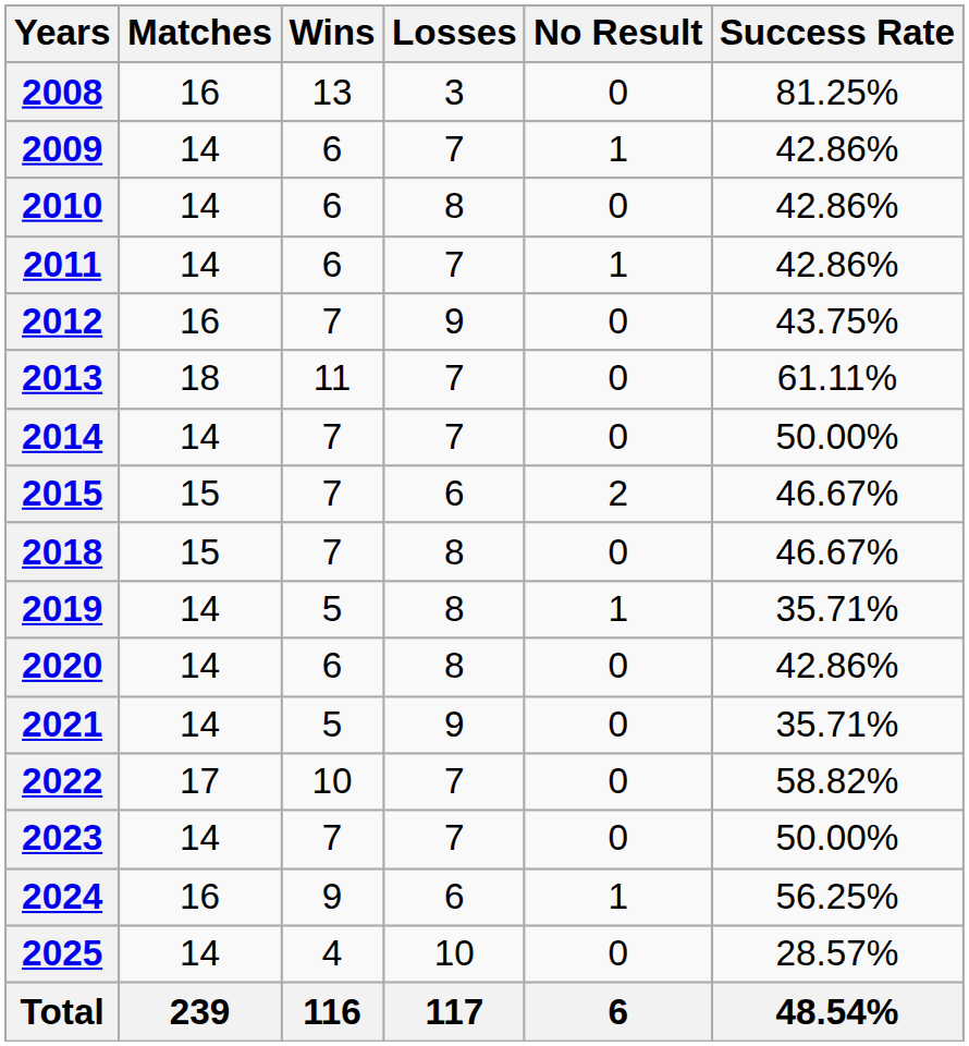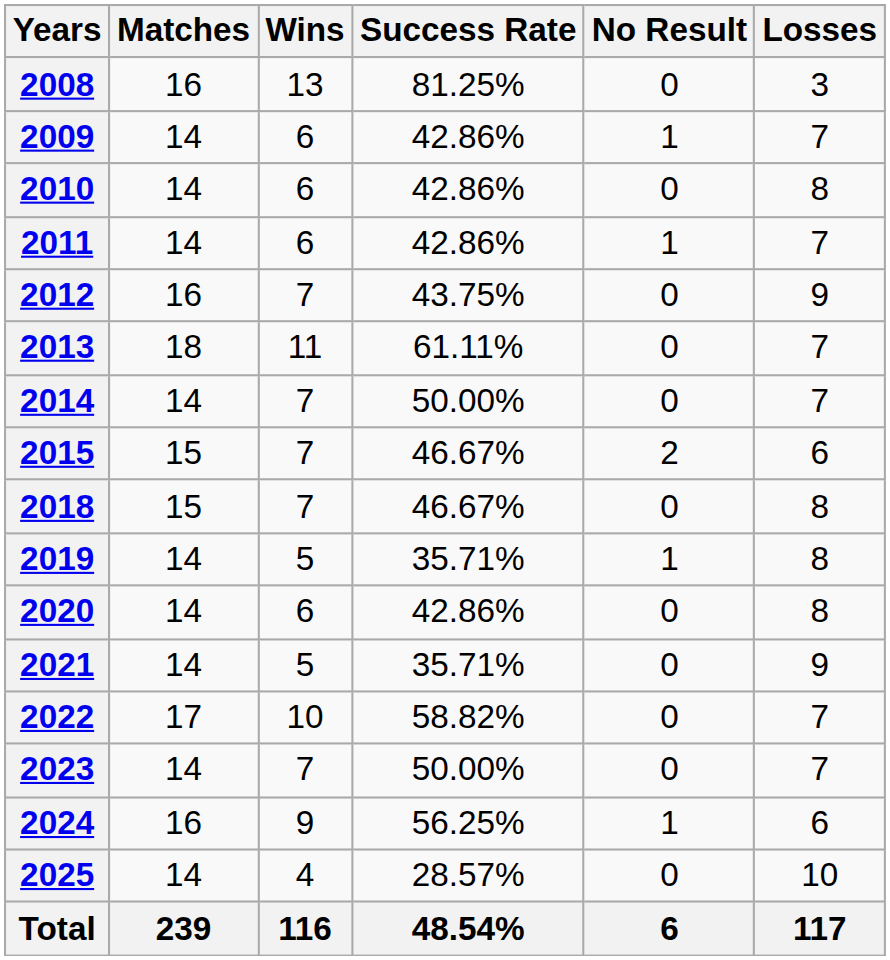columns swapped: Losses <-> Success Rate
